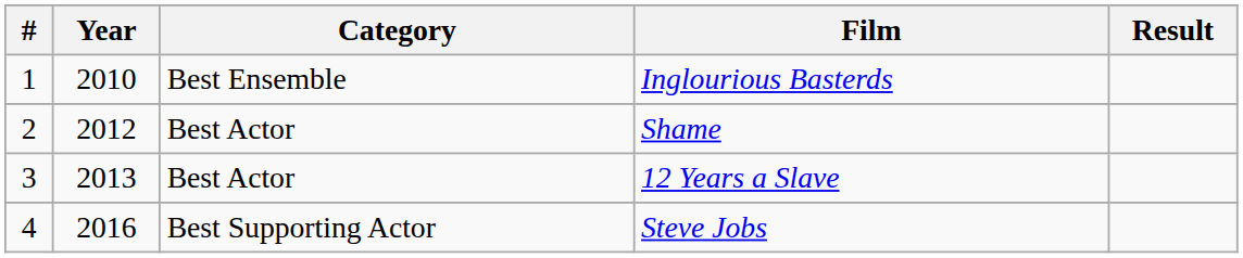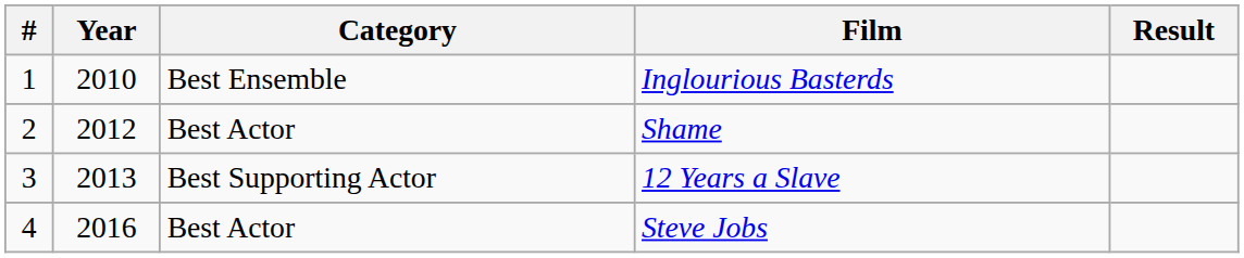12 Years a Slave | Category: Best Actor -> Best Supporting Actor
Steve Jobs | Category: Best Supporting Actor -> Best Actor
